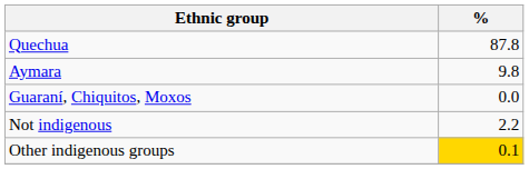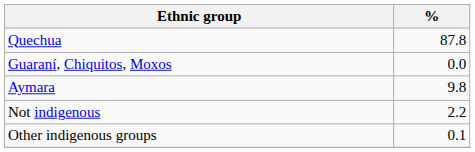rows swapped: Aymara <-> Guaraní, Chiquitos, Moxos
Other indigenous groups | %: gold background -> no background
